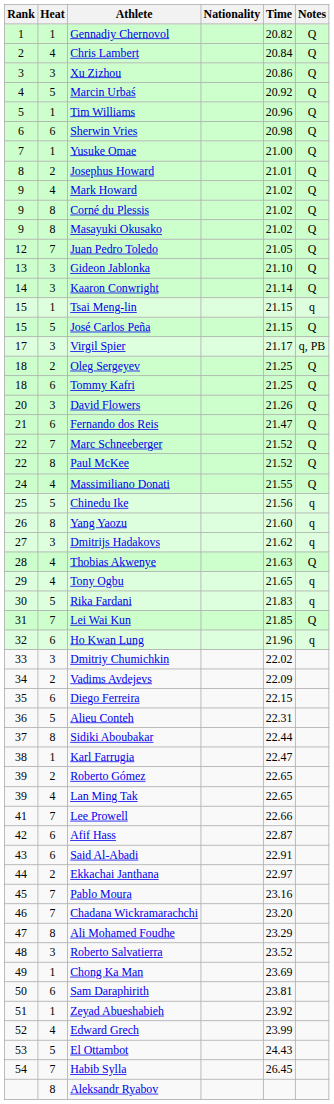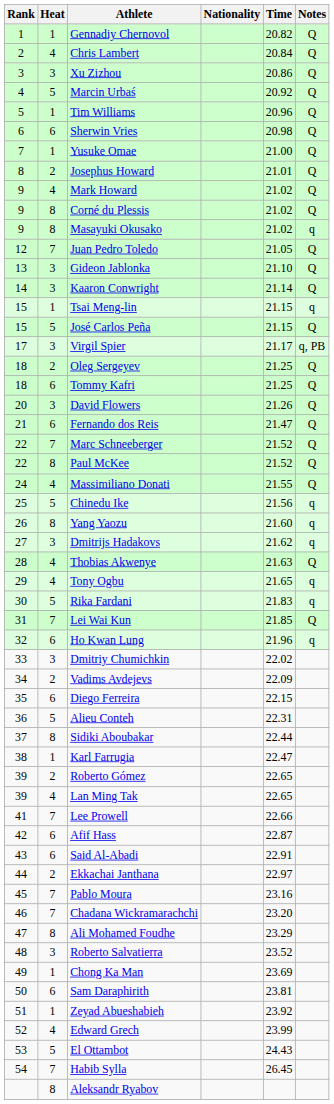Masayuki Okusako | Notes: Q -> q
